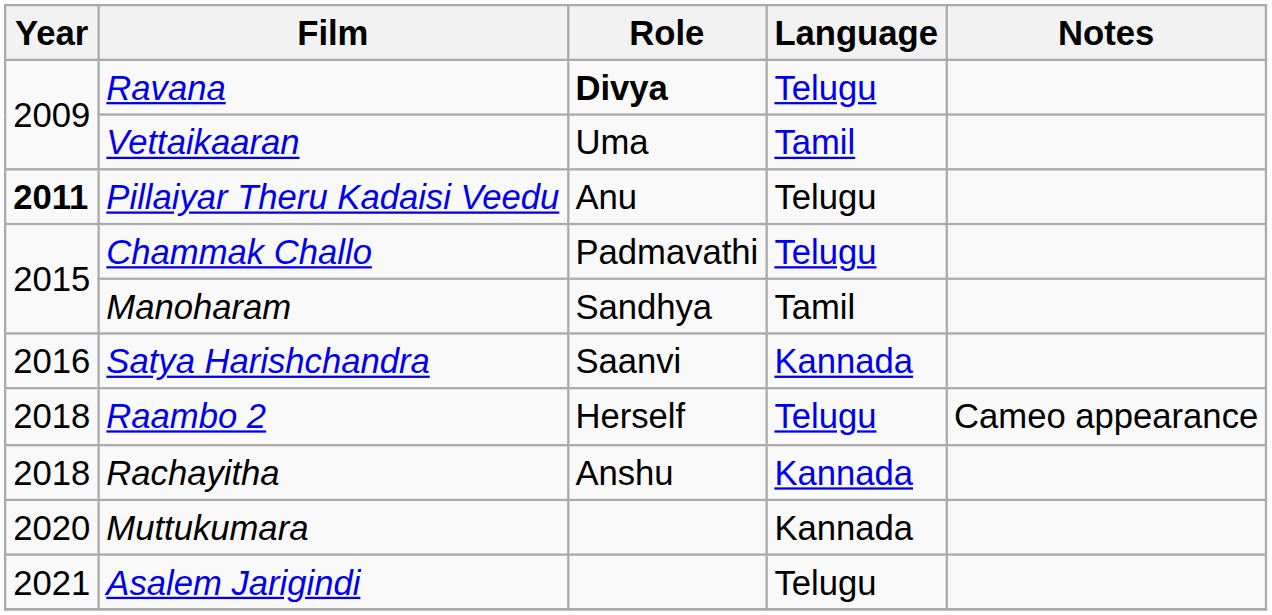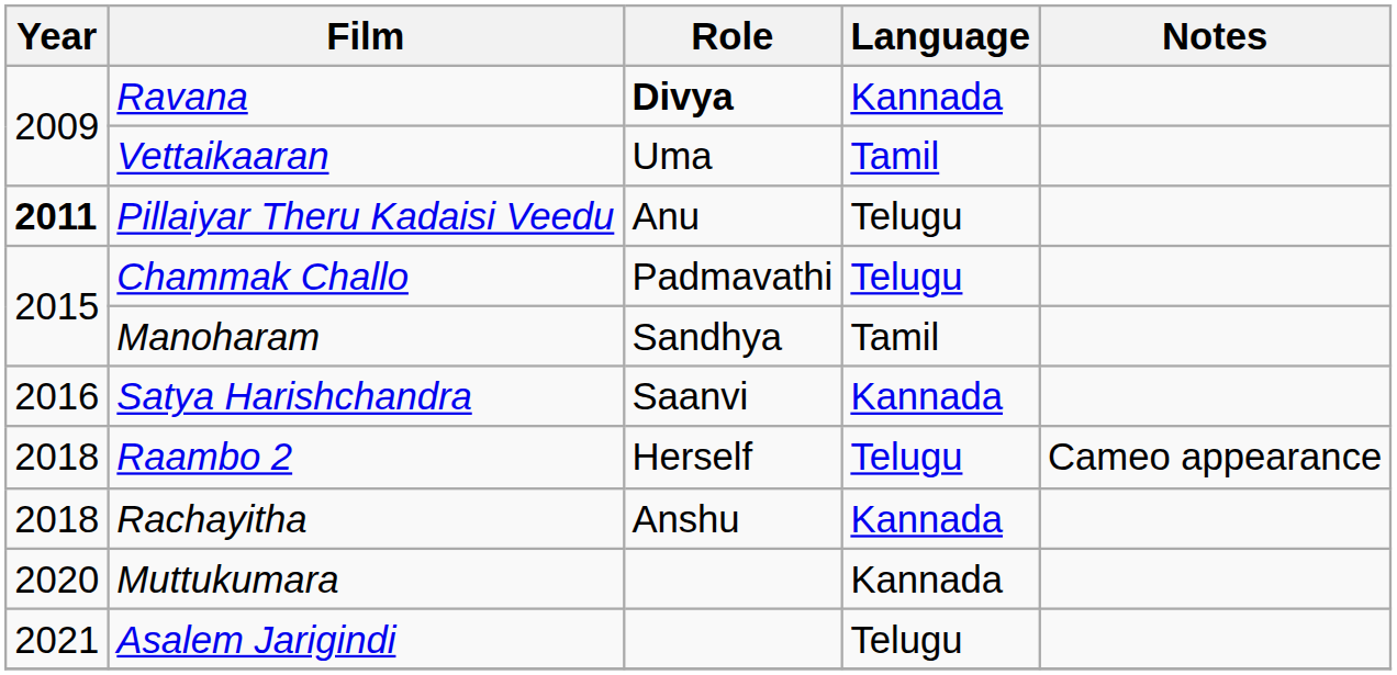Ravana | Language: Telugu -> Kannada
